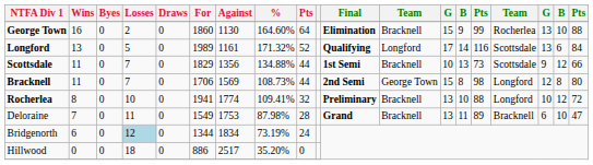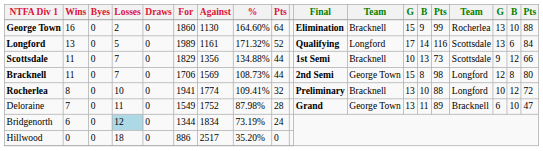Deloraine | Against: 1753 -> 1752
Deloraine | column 12: Bracknell -> George Town
